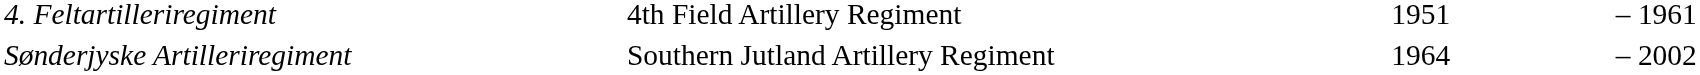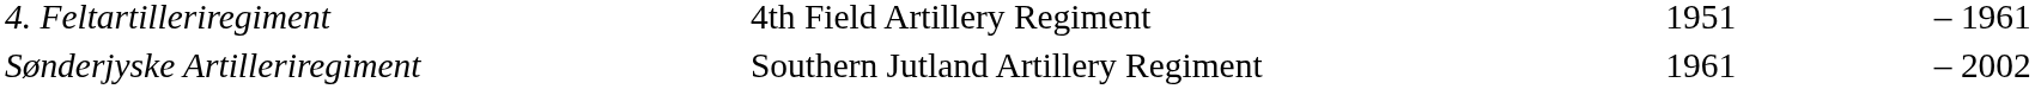Sønderjyske Artilleriregiment | column 3: 1964 -> 1961
